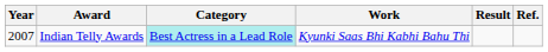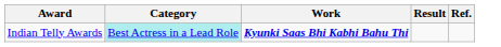- column: Year | 2007
Indian Telly Awards | Work: normal -> bold
